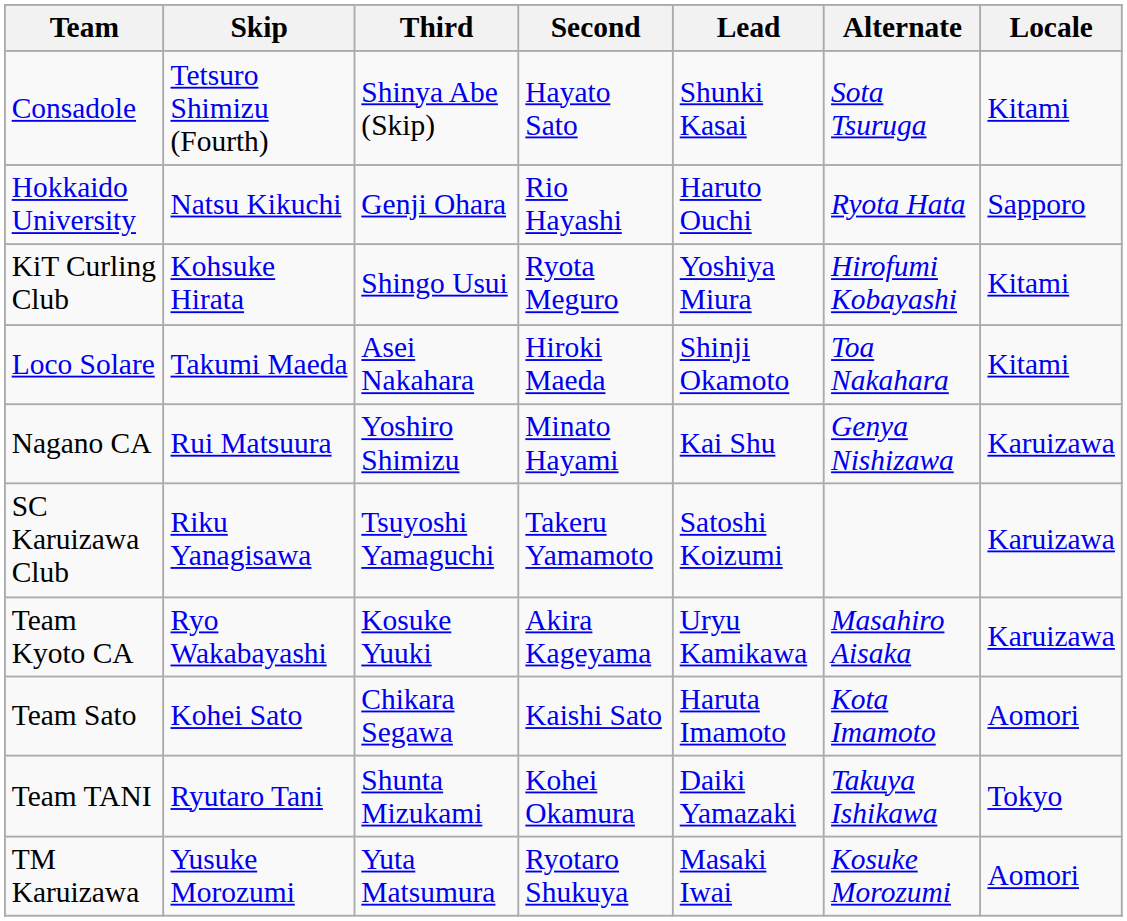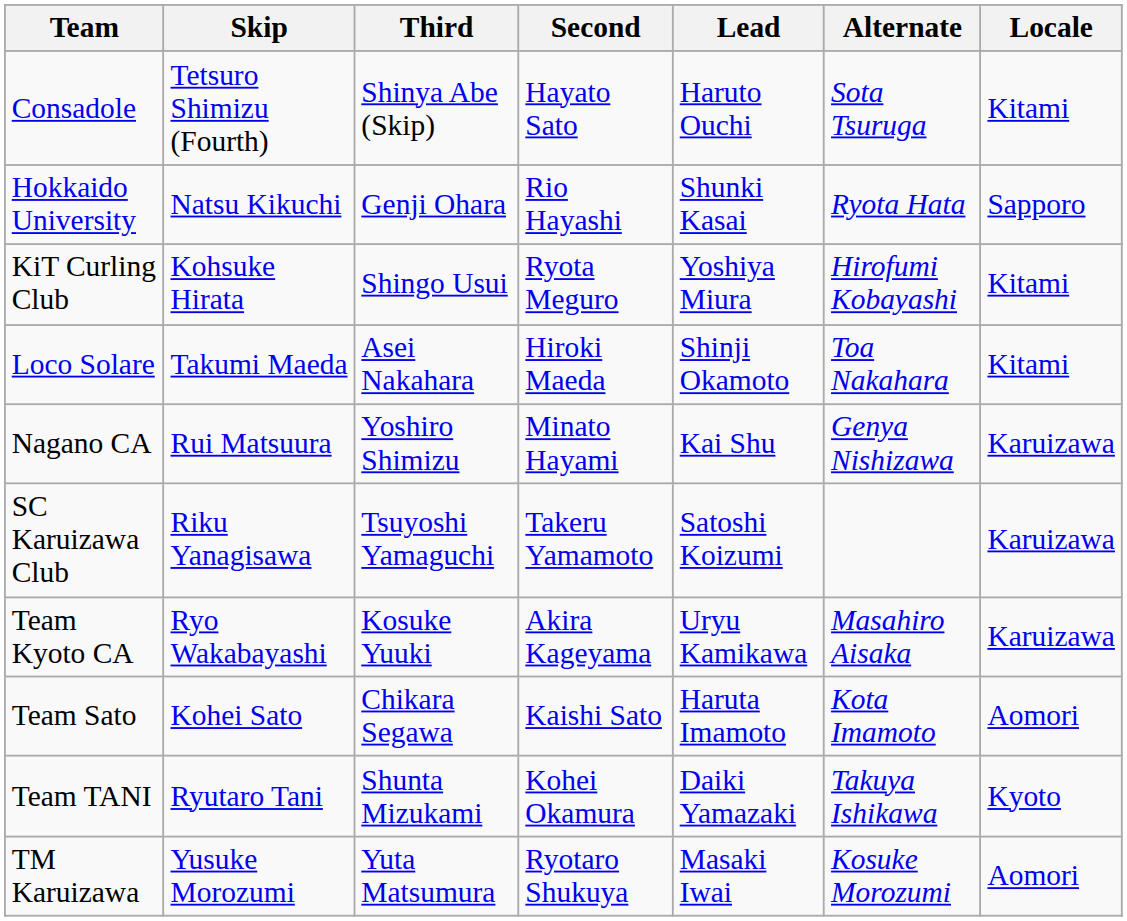Consadole | Lead: Shunki Kasai -> Haruto Ouchi
Hokkaido University | Lead: Haruto Ouchi -> Shunki Kasai
Team TANI | Locale: Tokyo -> Kyoto
